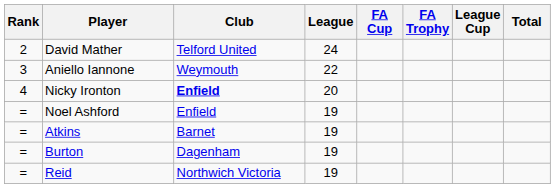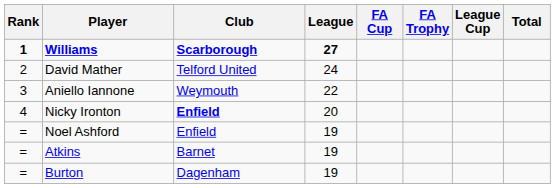+ row: 1 | Williams | Scarborough | 27
- row: = | Reid | Northwich Victoria | 19
